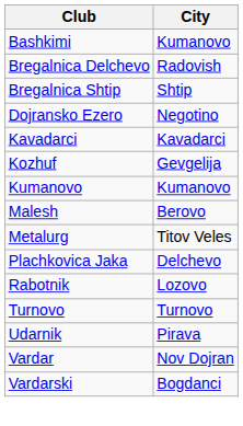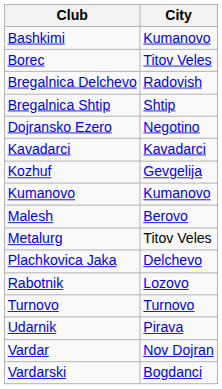+ row: Borec | Titov Veles
